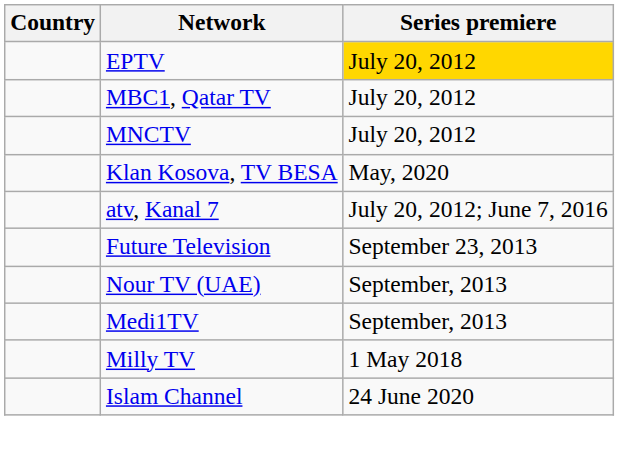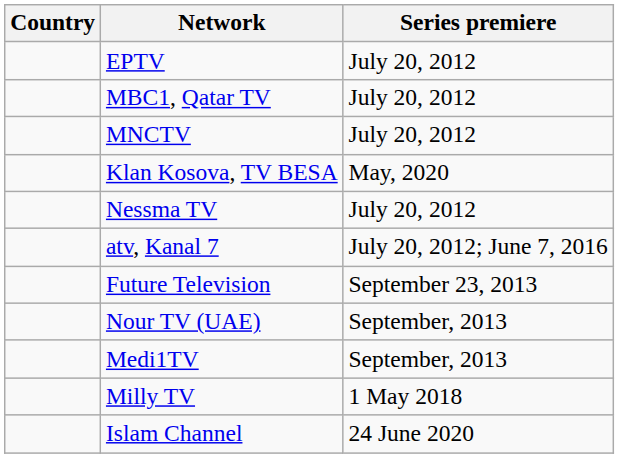EPTV | Series premiere: gold background -> no background
+ row: Nessma TV | July 20, 2012
